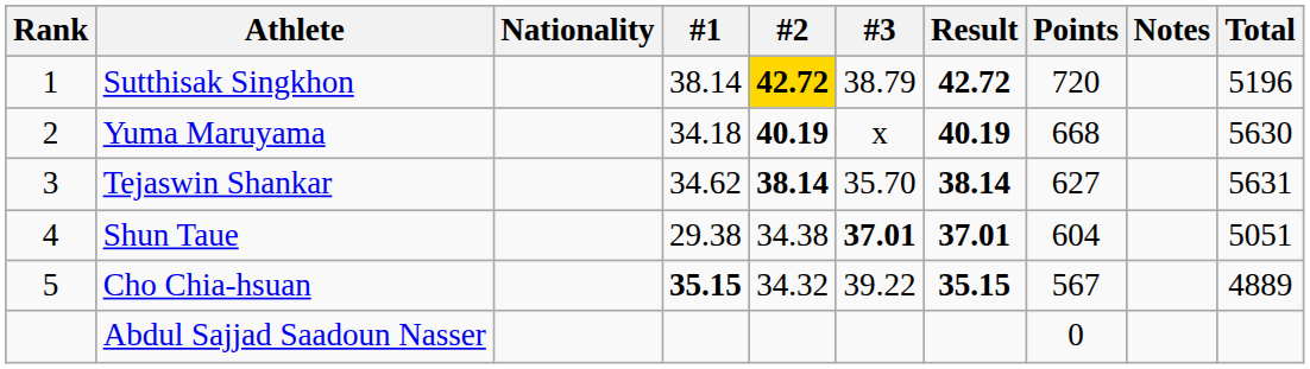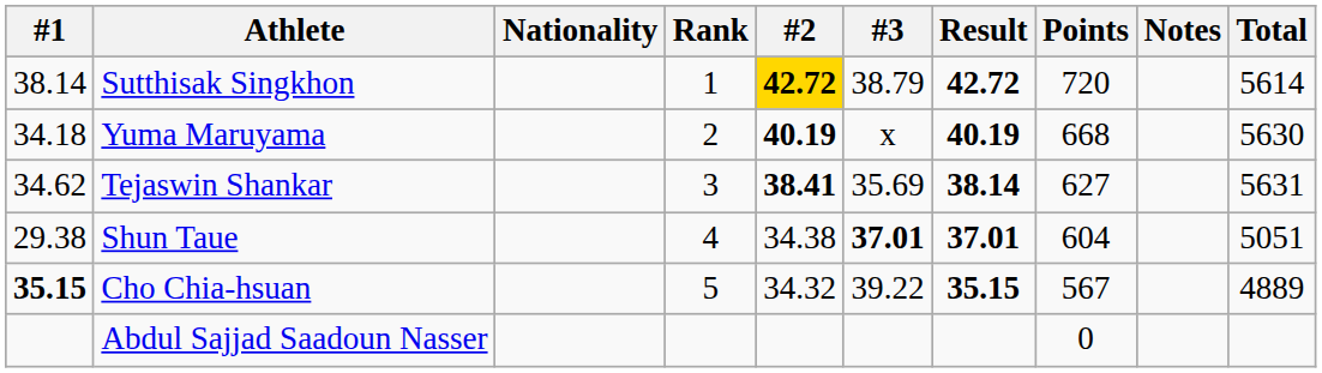columns swapped: Rank <-> #1
Sutthisak Singkhon | Total: 5196 -> 5614
Tejaswin Shankar | #2: 38.14 -> 38.41
Tejaswin Shankar | #3: 35.70 -> 35.69
